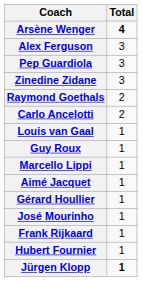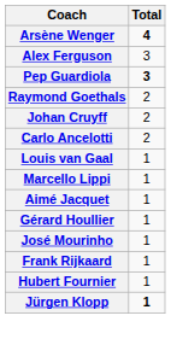Pep Guardiola | Total: normal -> bold
- row: Zinedine Zidane | 3
+ row: Johan Cruyff | 2
- row: Guy Roux | 1
